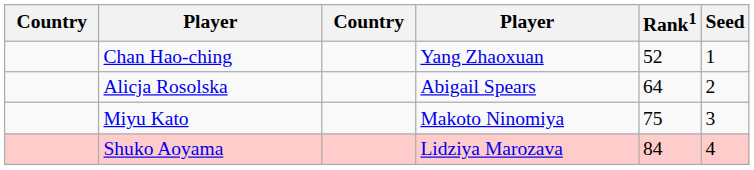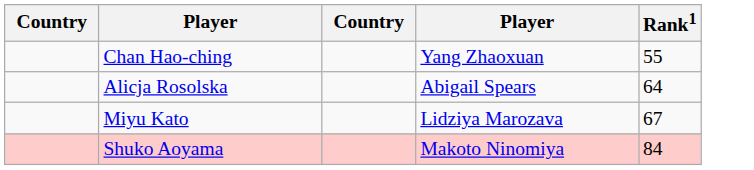- column: Seed | 1 | 2 | 3 | 4
Chan Hao-ching | Rank1: 52 -> 55
Miyu Kato | column 4: Makoto Ninomiya -> Lidziya Marozava
Miyu Kato | Rank1: 75 -> 67
Shuko Aoyama | column 4: Lidziya Marozava -> Makoto Ninomiya
